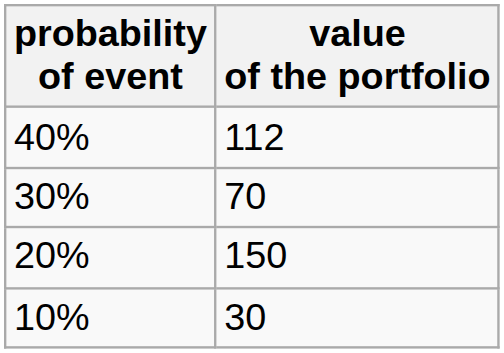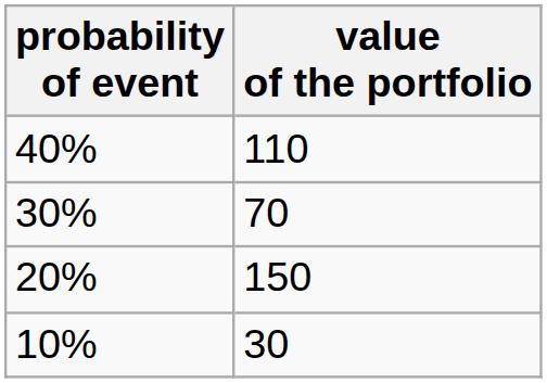40% | value of the portfolio: 112 -> 110
